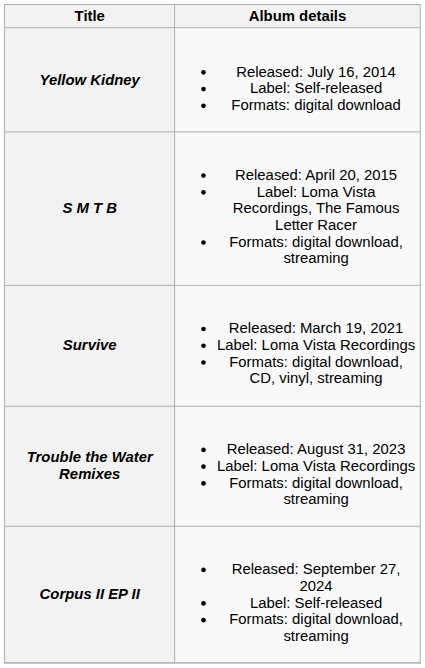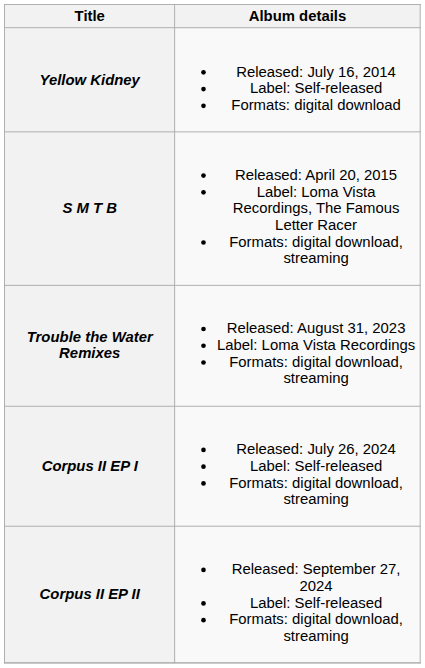- row: Survive | Released: March 19, 2021 Label: Loma Vista Recordings Formats: digital download, CD, vinyl, streaming
+ row: Corpus II EP I | Released: July 26, 2024 Label: Self-released Formats: digital download, streaming
